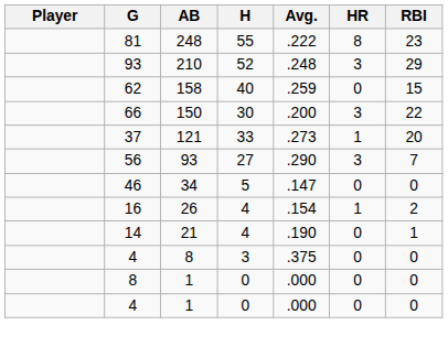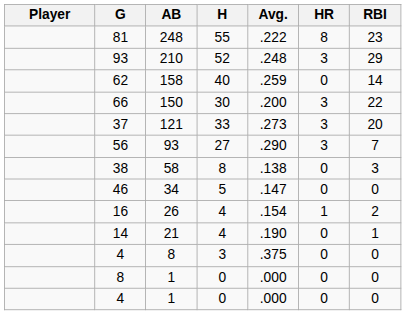62 | RBI: 15 -> 14
37 | HR: 1 -> 3
+ row: 38 | 58 | 8 | .138 | 0 | 3
